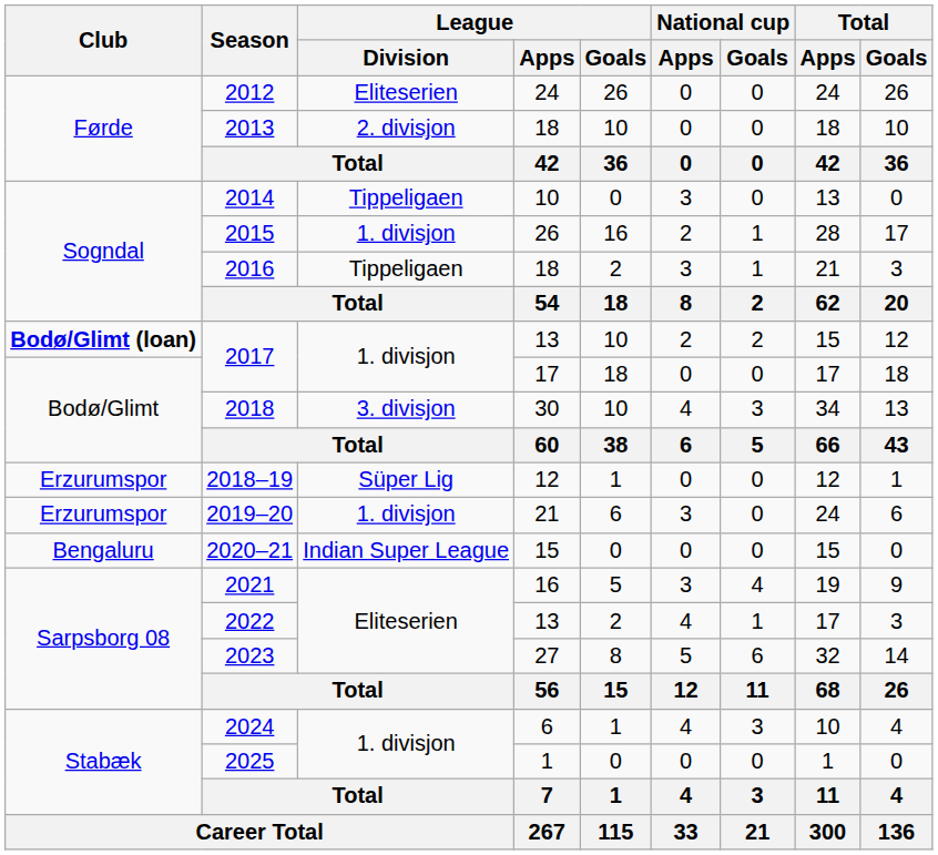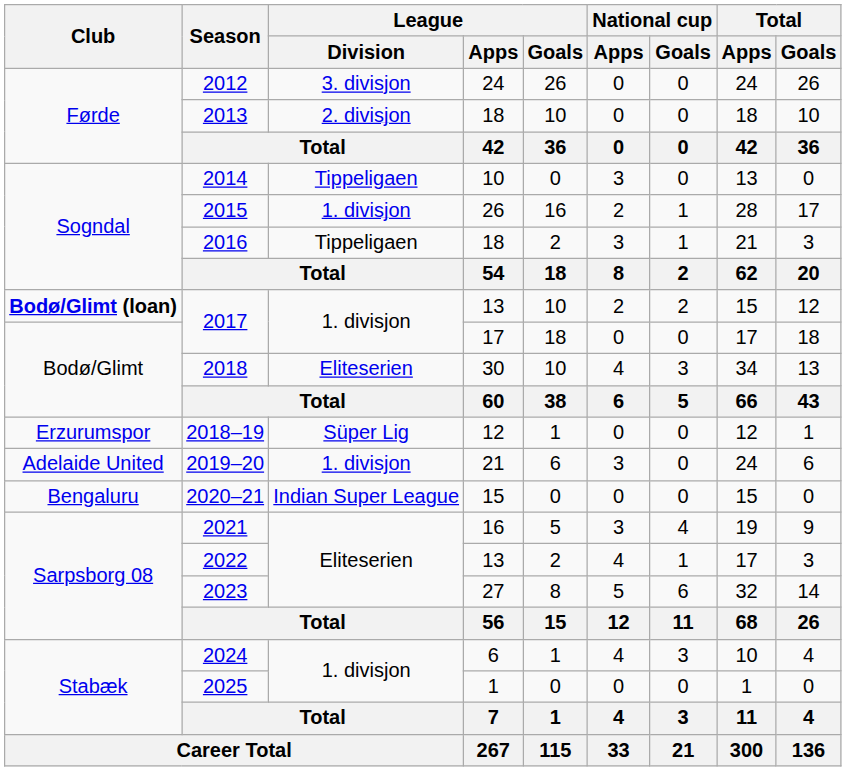2012 | League / Division: Eliteserien -> 3. divisjon
2018 | League / Division: 3. divisjon -> Eliteserien
2019–20 | Club: Erzurumspor -> Adelaide United
